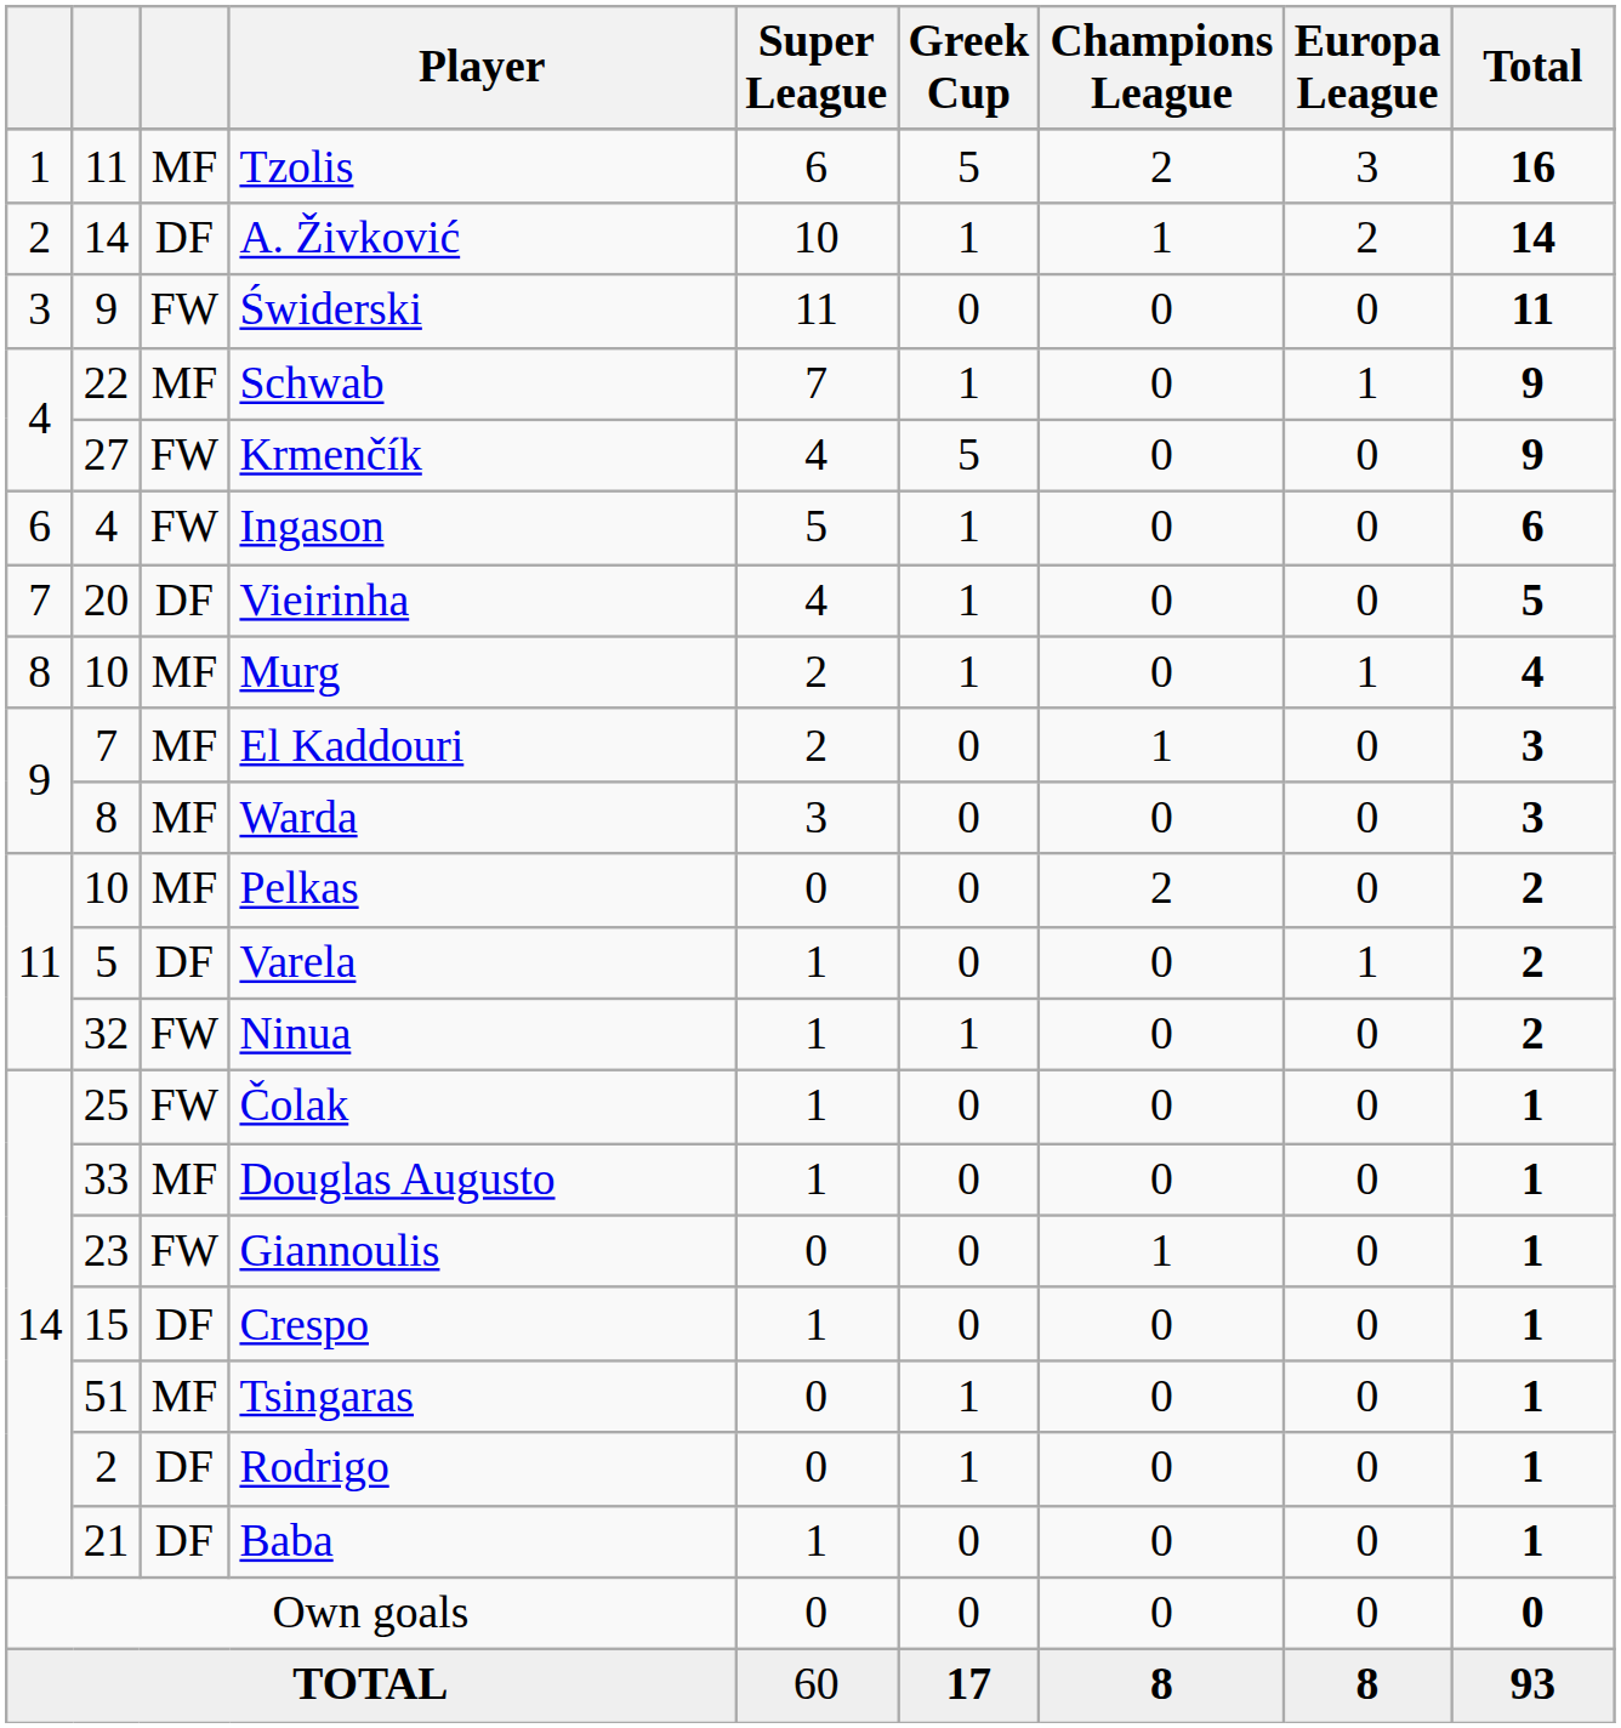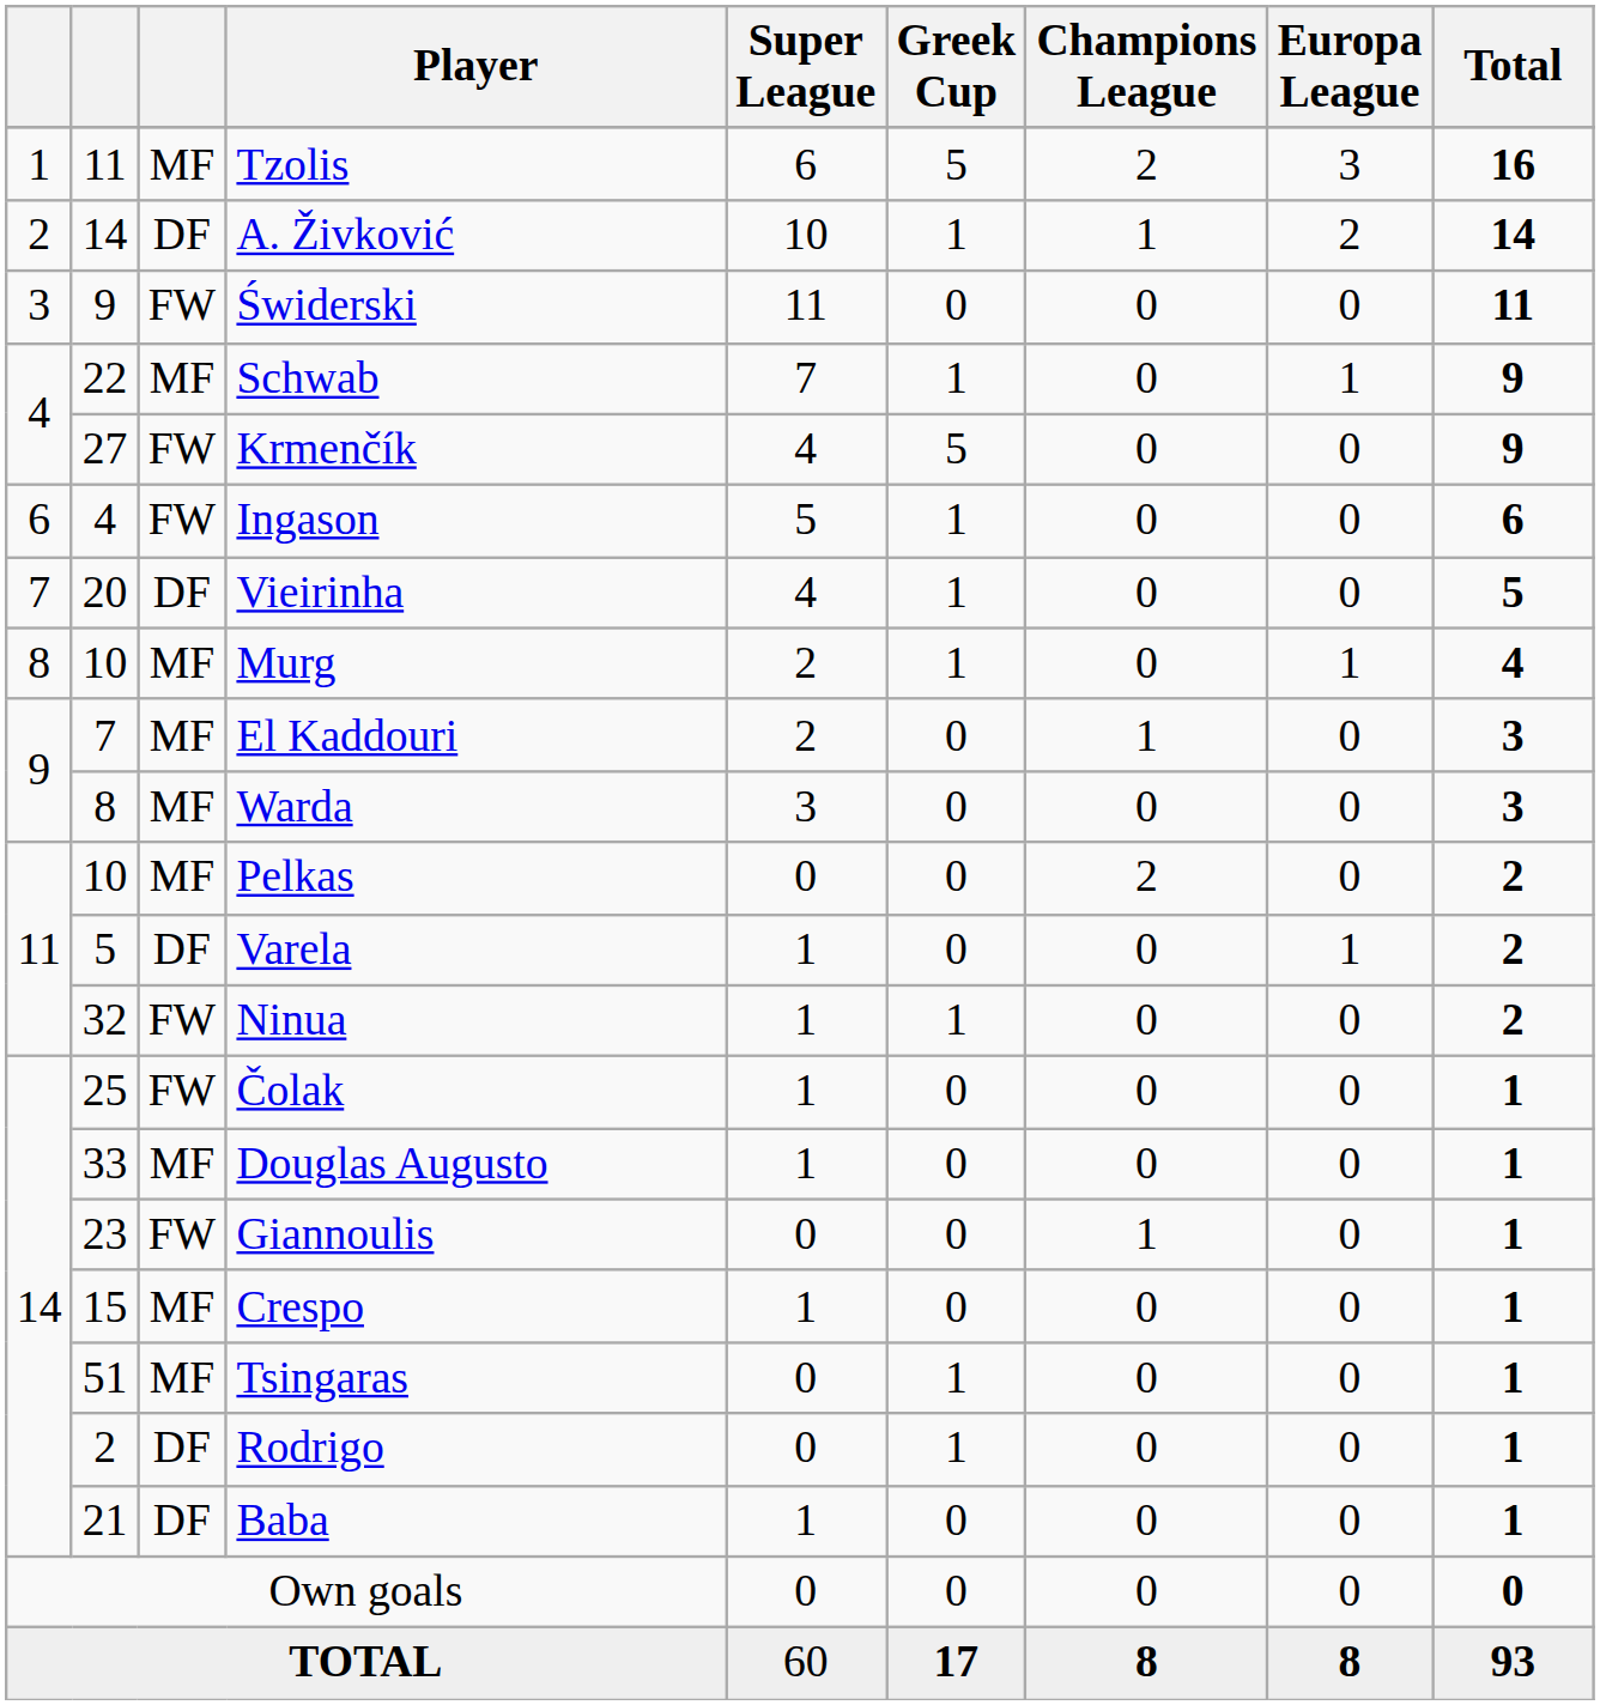Crespo | column 3: DF -> MF
